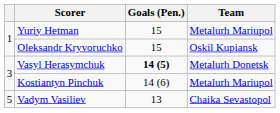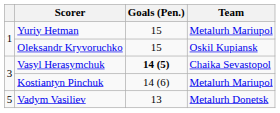Vasyl Herasymchuk | Team: Metalurh Donetsk -> Chaika Sevastopol
Vadym Vasiliev | Team: Chaika Sevastopol -> Metalurh Donetsk
